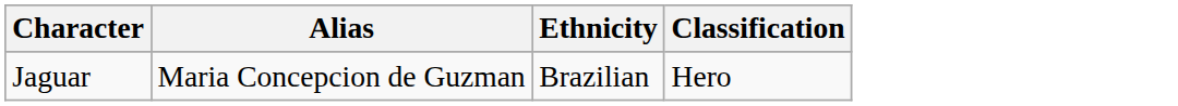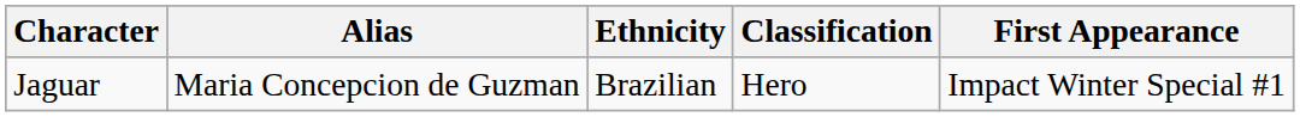+ column: First Appearance | Impact Winter Special #1
